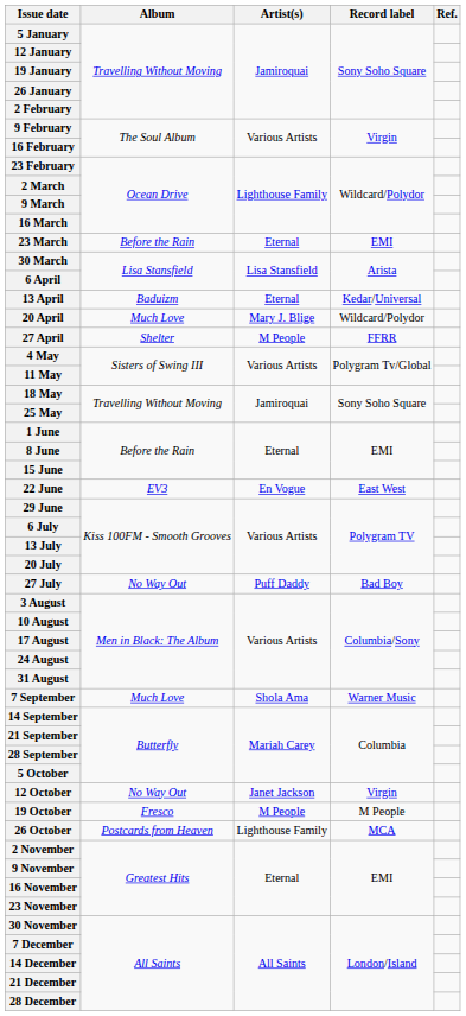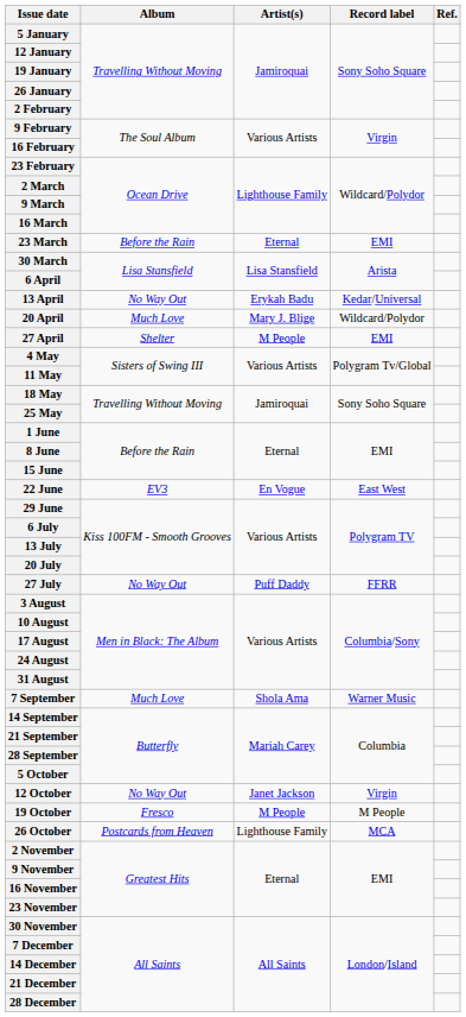13 April | Album: Baduizm -> No Way Out
13 April | Artist(s): Eternal -> Erykah Badu
27 April | Record label: FFRR -> EMI
27 July | Record label: Bad Boy -> FFRR
